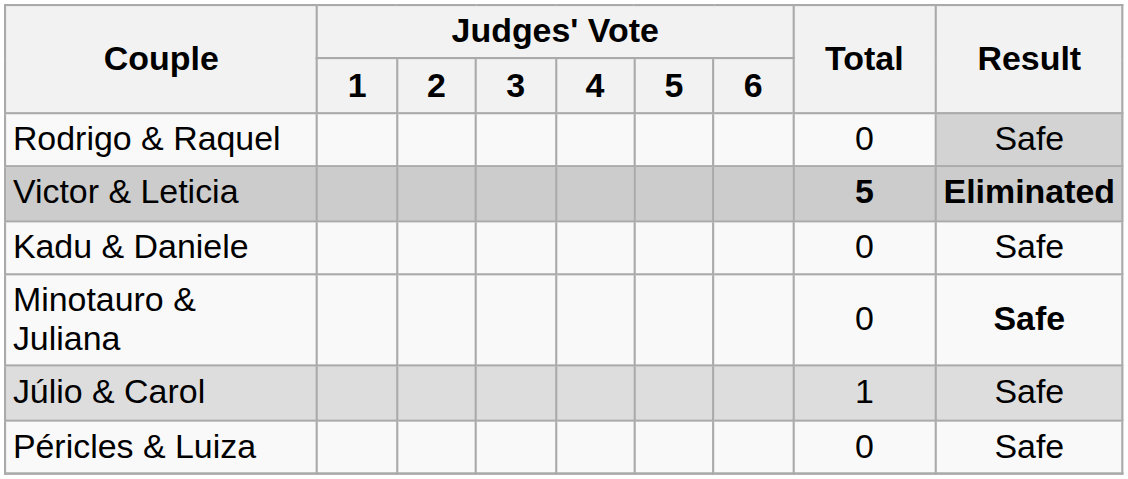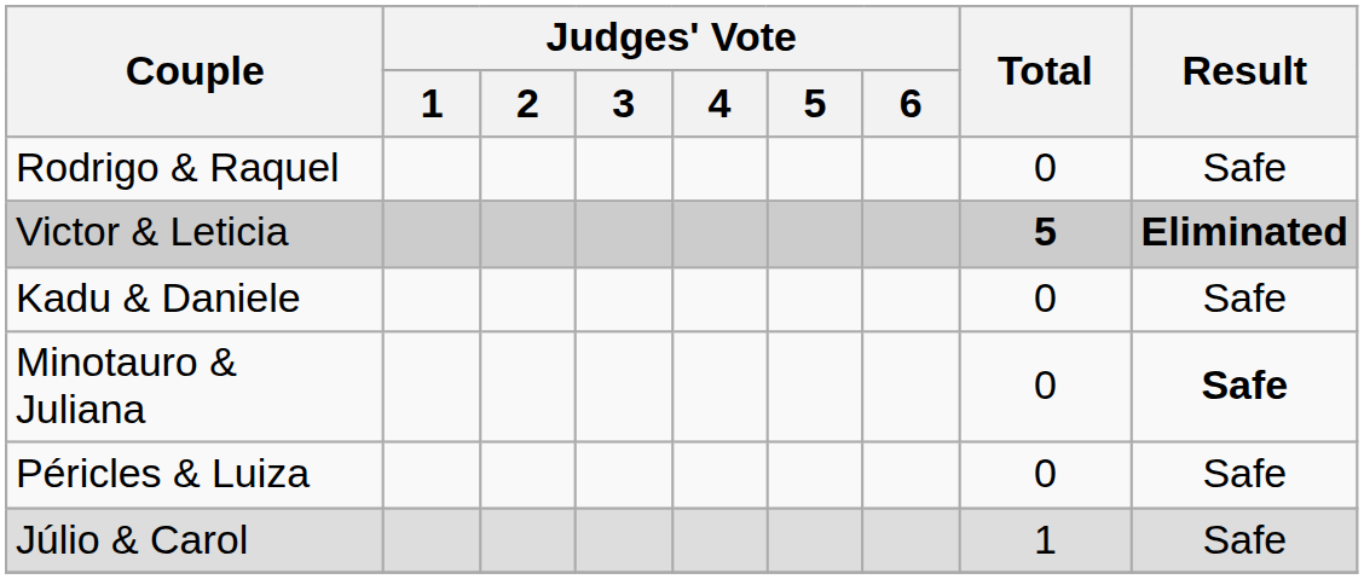Rodrigo & Raquel | Result: lightgrey background -> no background
rows swapped: Péricles & Luiza <-> Júlio & Carol
